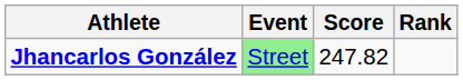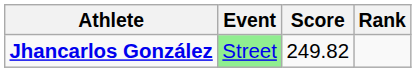Jhancarlos González | Score: 247.82 -> 249.82
